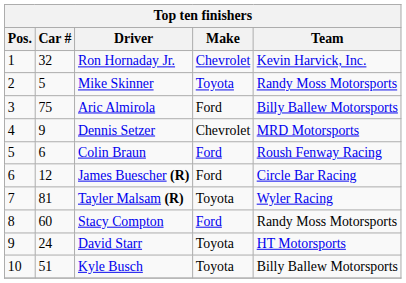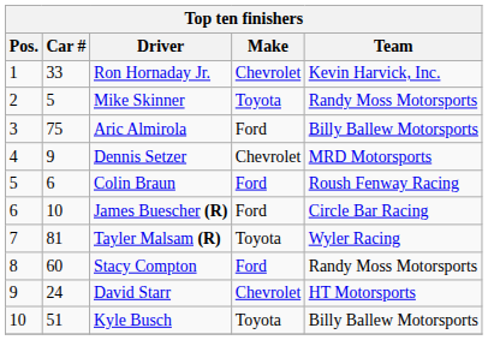Ron Hornaday Jr. | Car #: 32 -> 33
James Buescher (R) | Car #: 12 -> 10
David Starr | Make: Toyota -> Chevrolet
